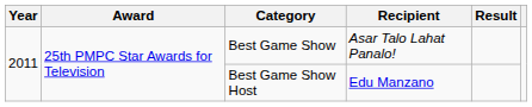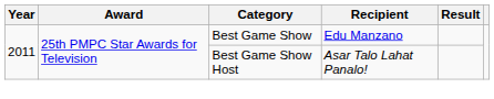Best Game Show | Recipient: Asar Talo Lahat Panalo! -> Edu Manzano
Best Game Show Host | Recipient: Edu Manzano -> Asar Talo Lahat Panalo!
